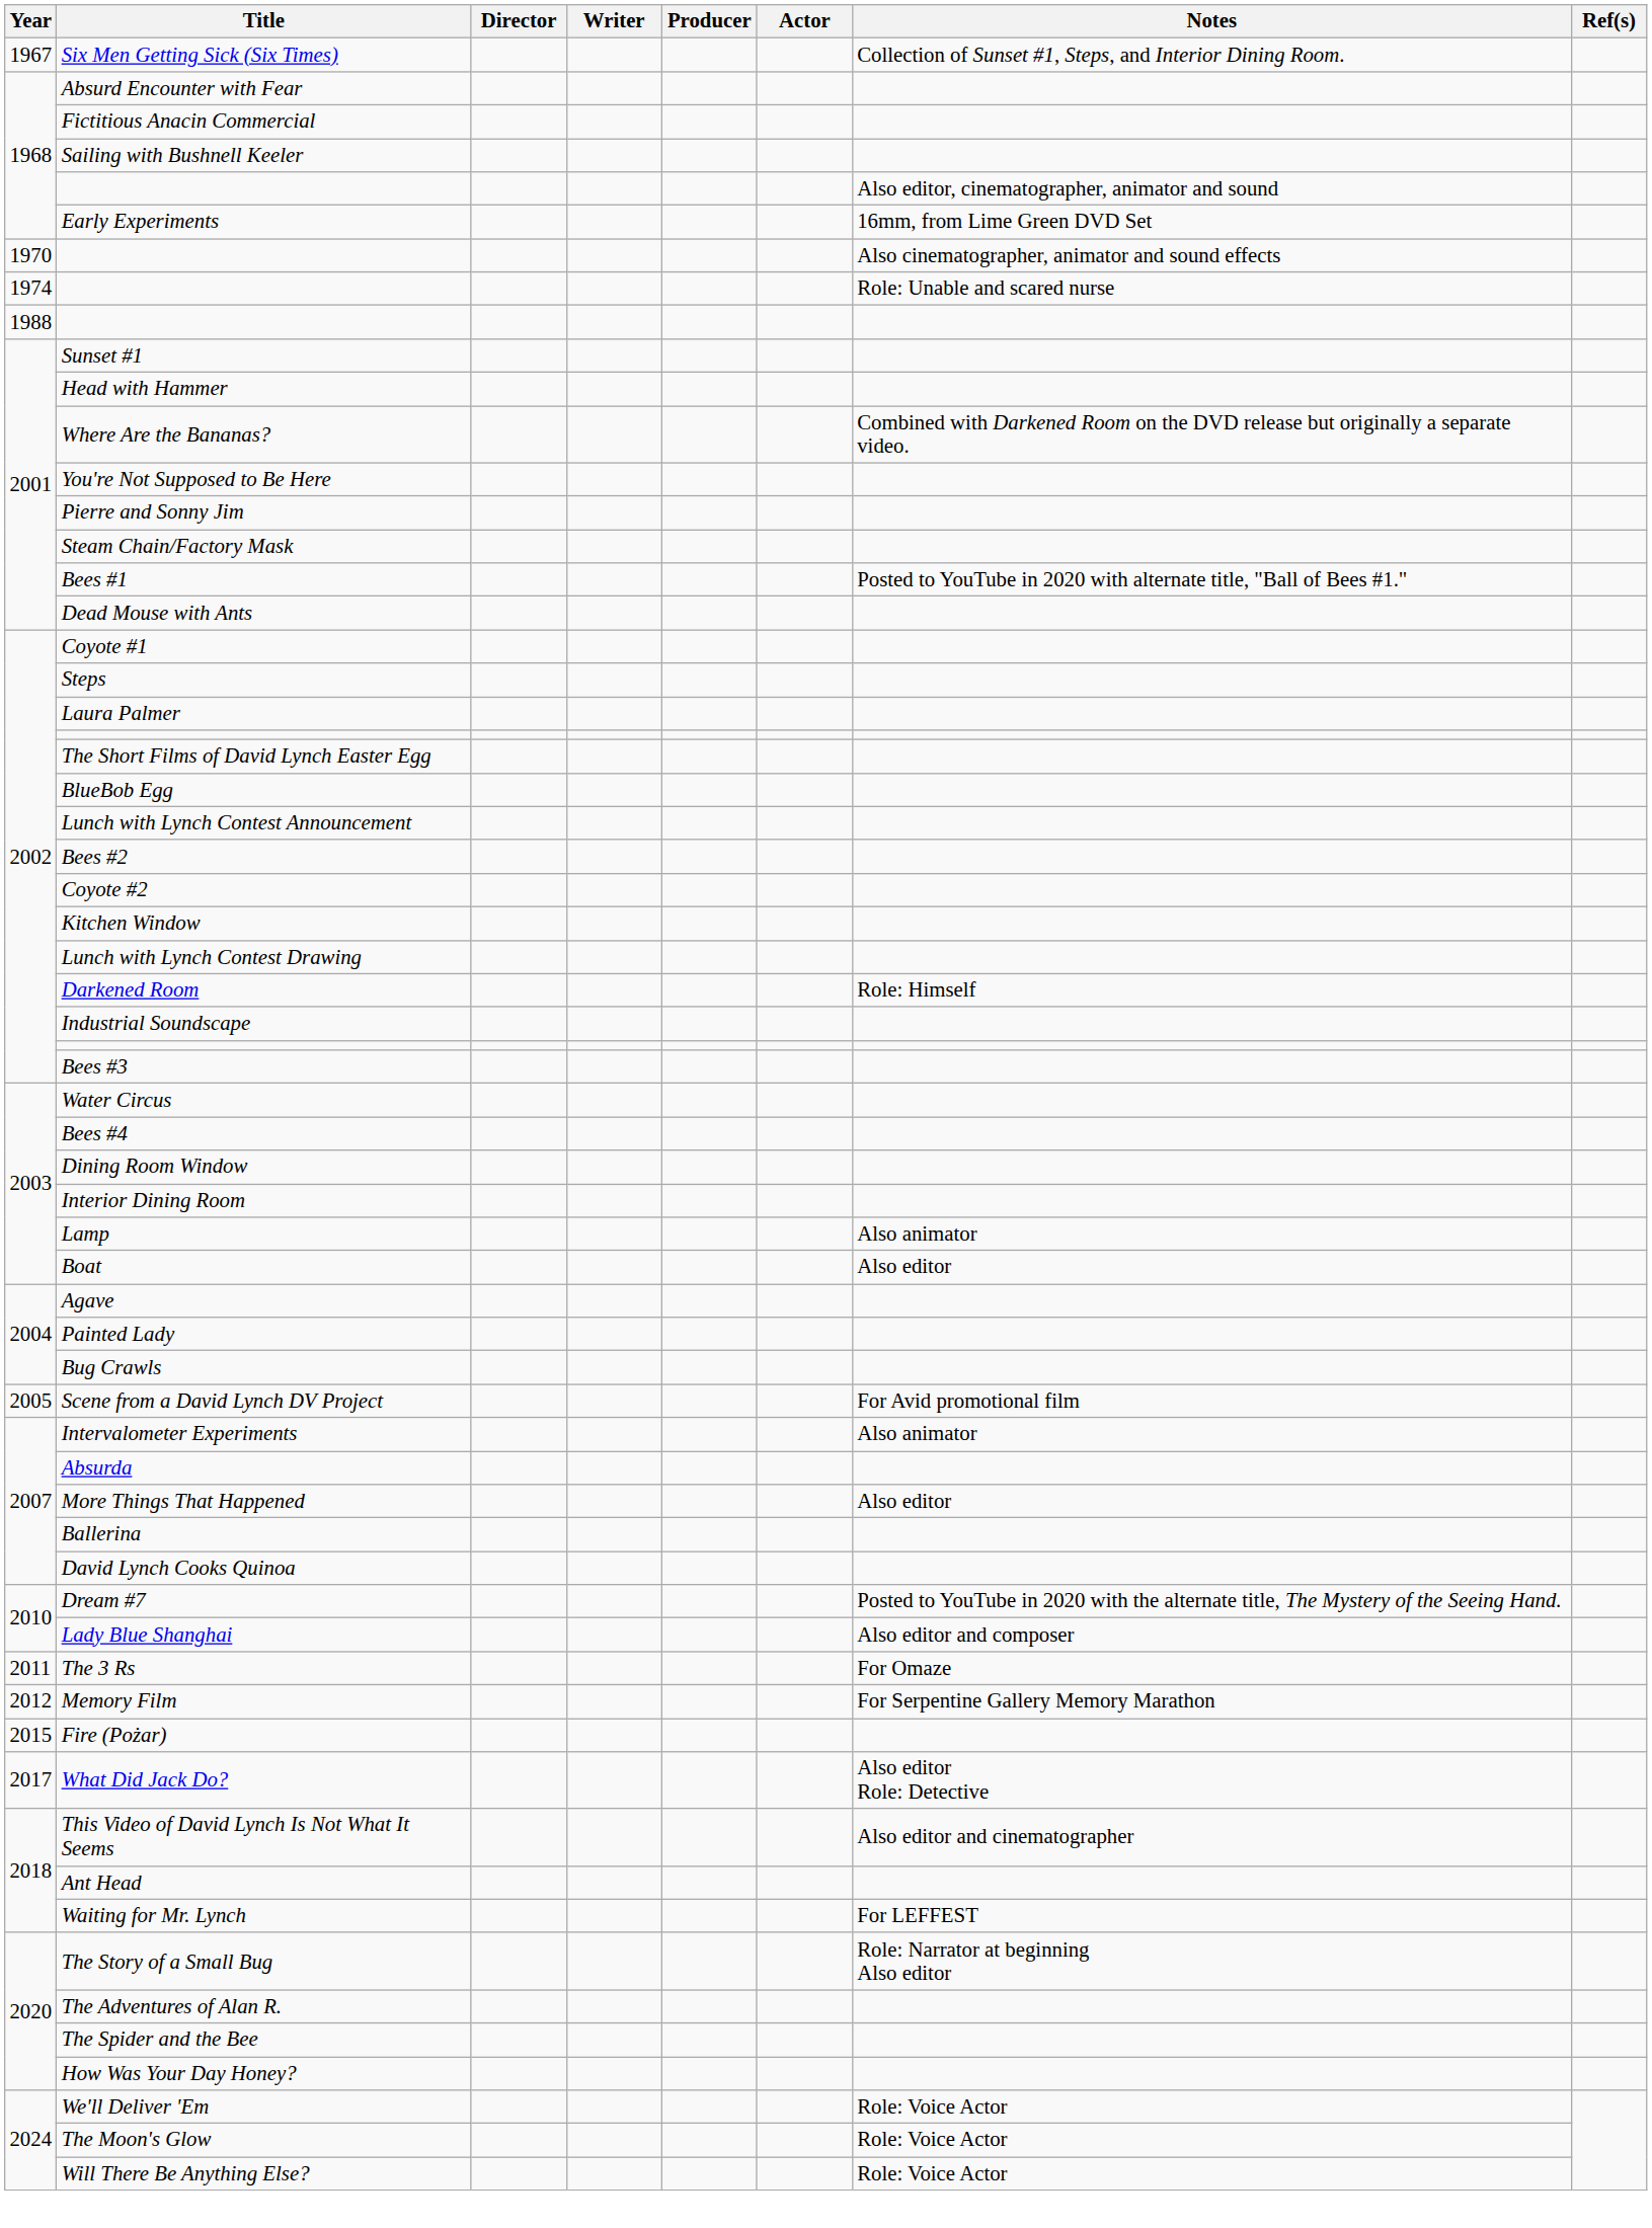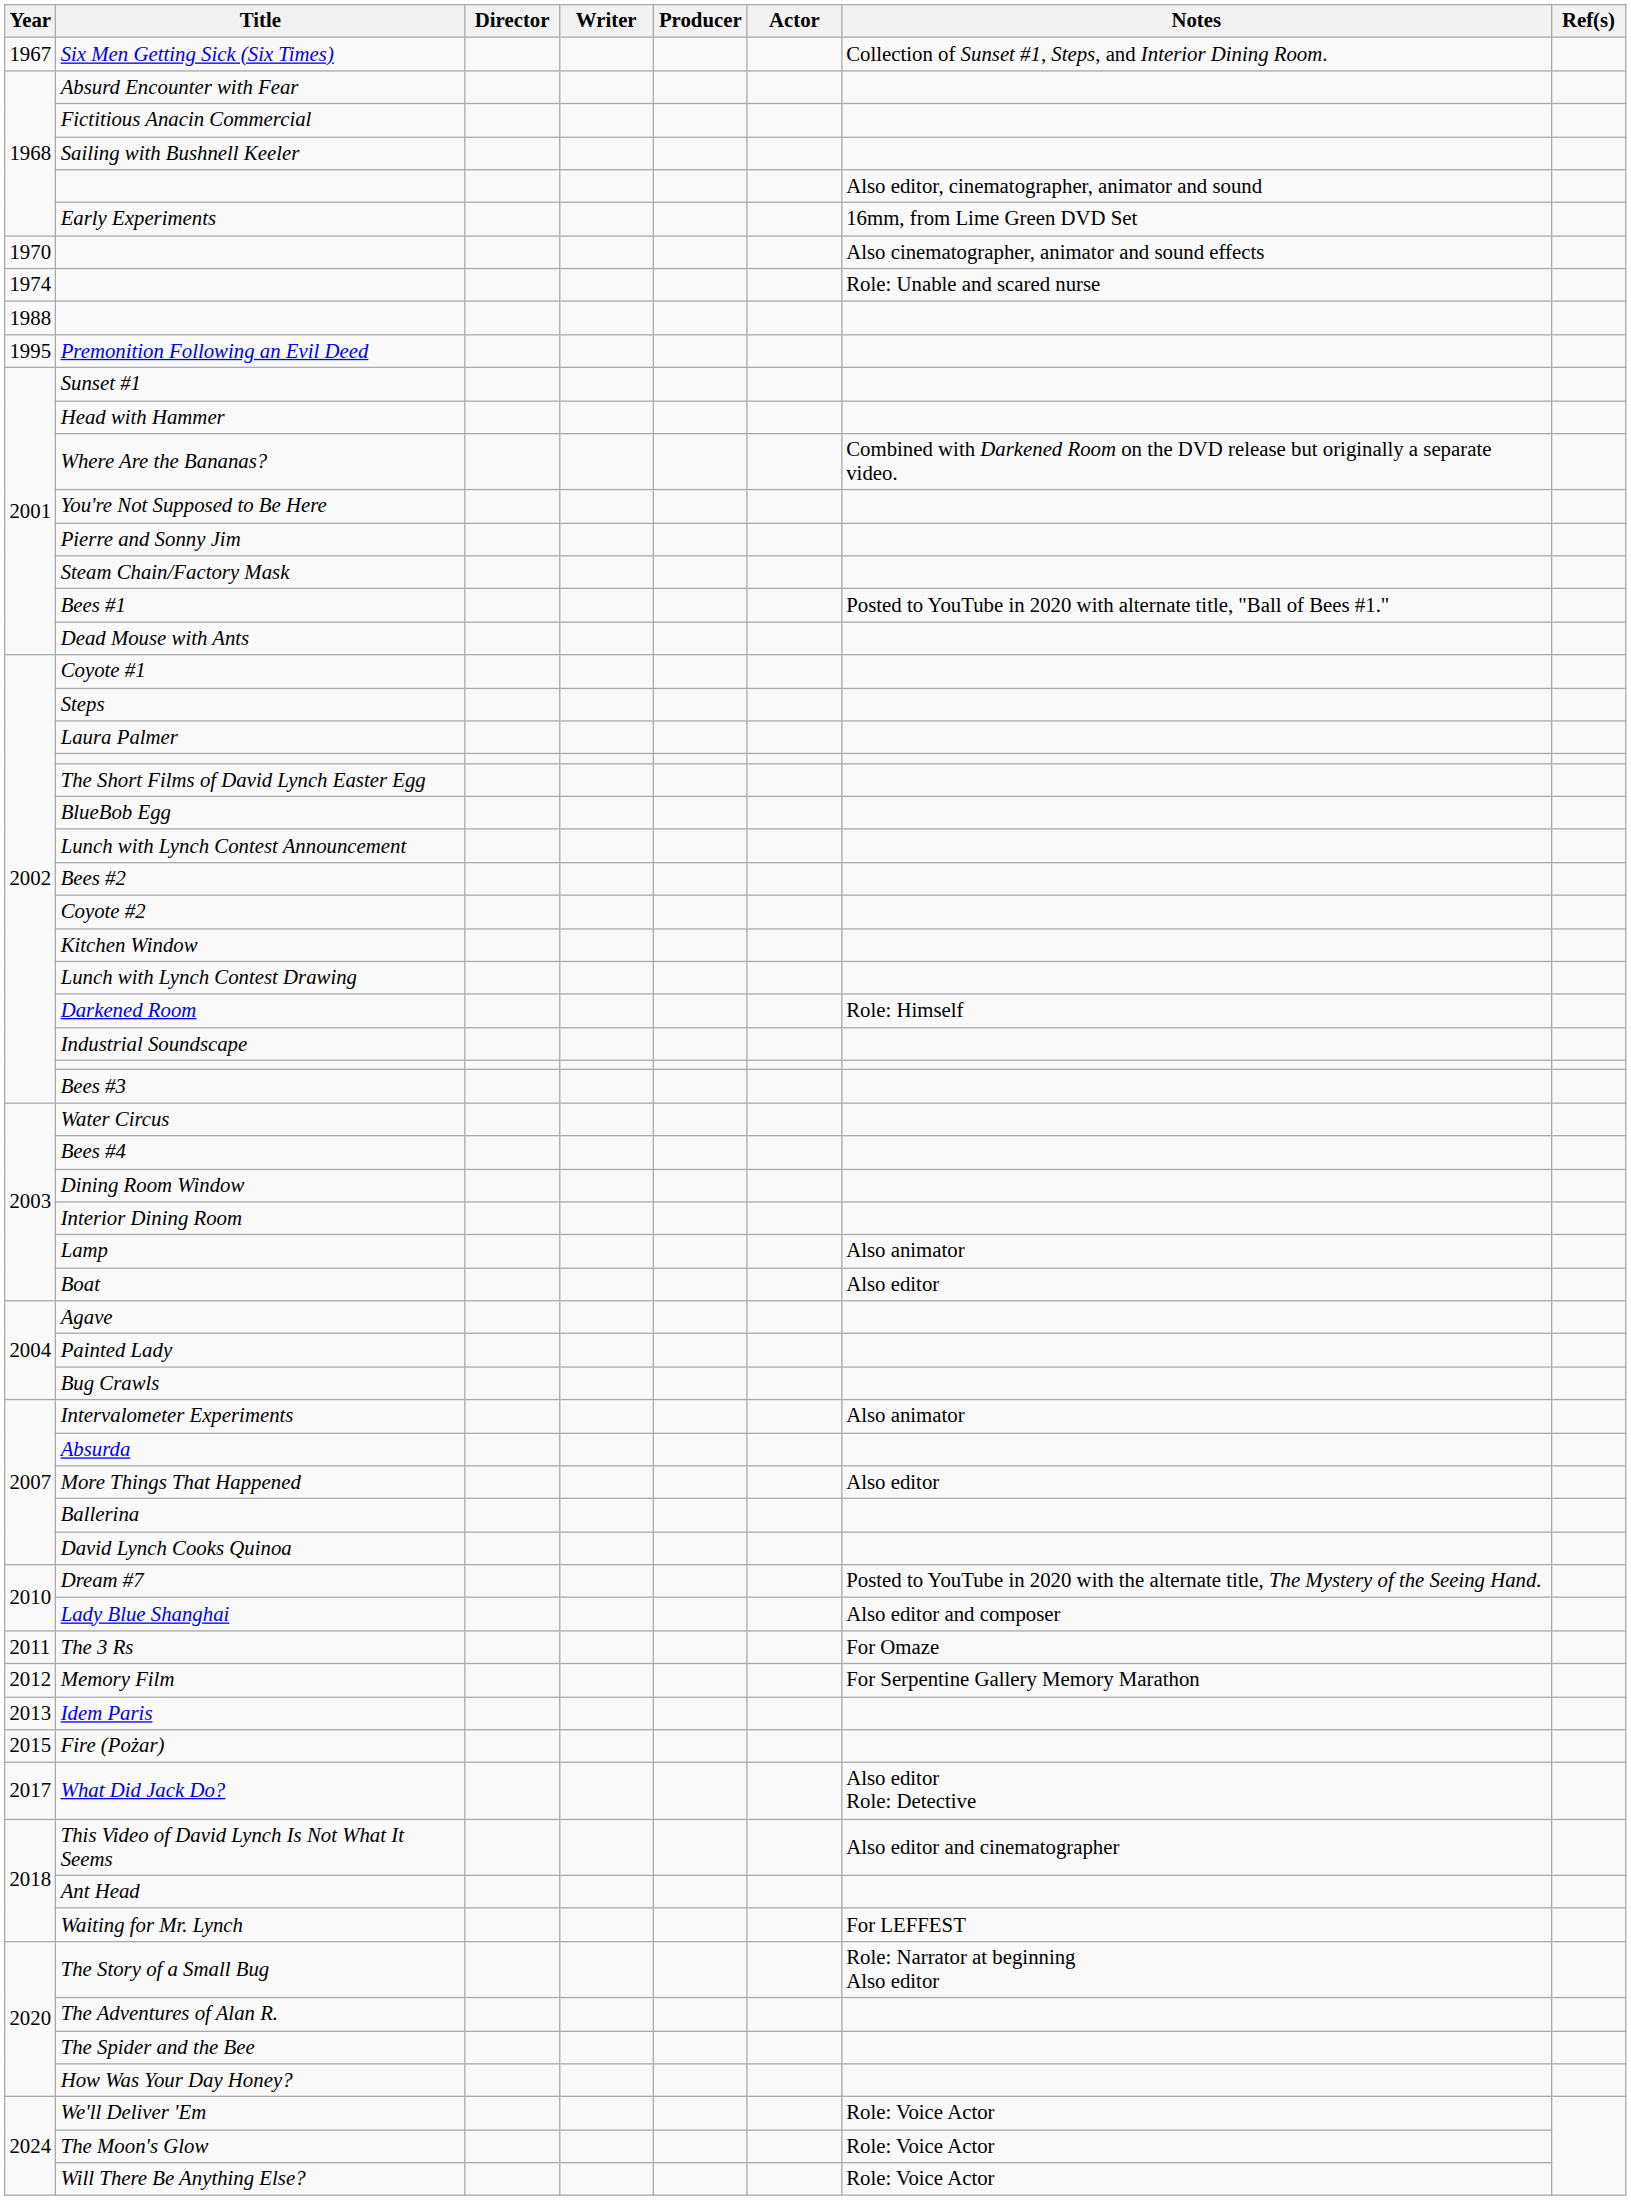+ row: 1995 | Premonition Following an Evil Deed
- row: 2005 | Scene from a David Lynch DV Project | For Avid promotional film
+ row: 2013 | Idem Paris
